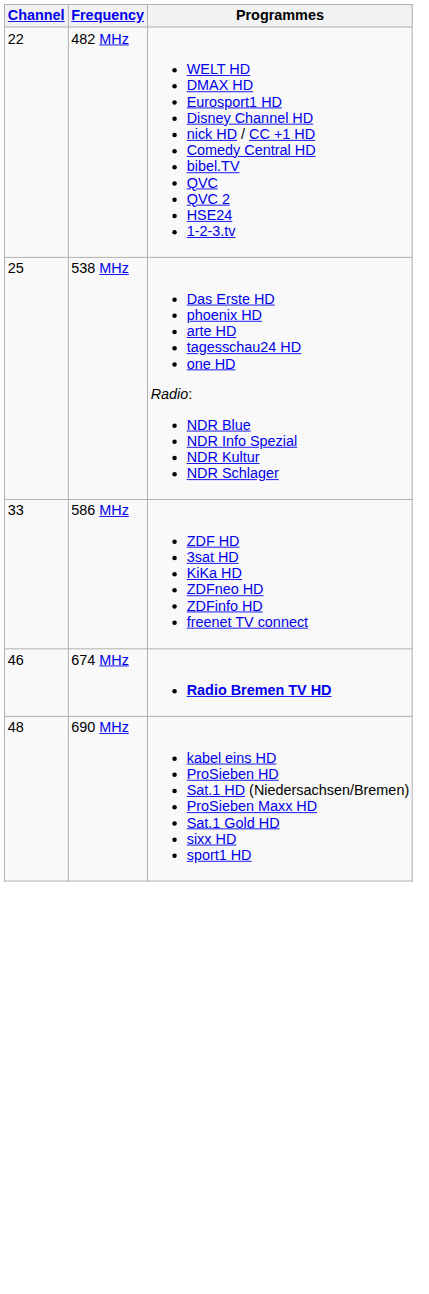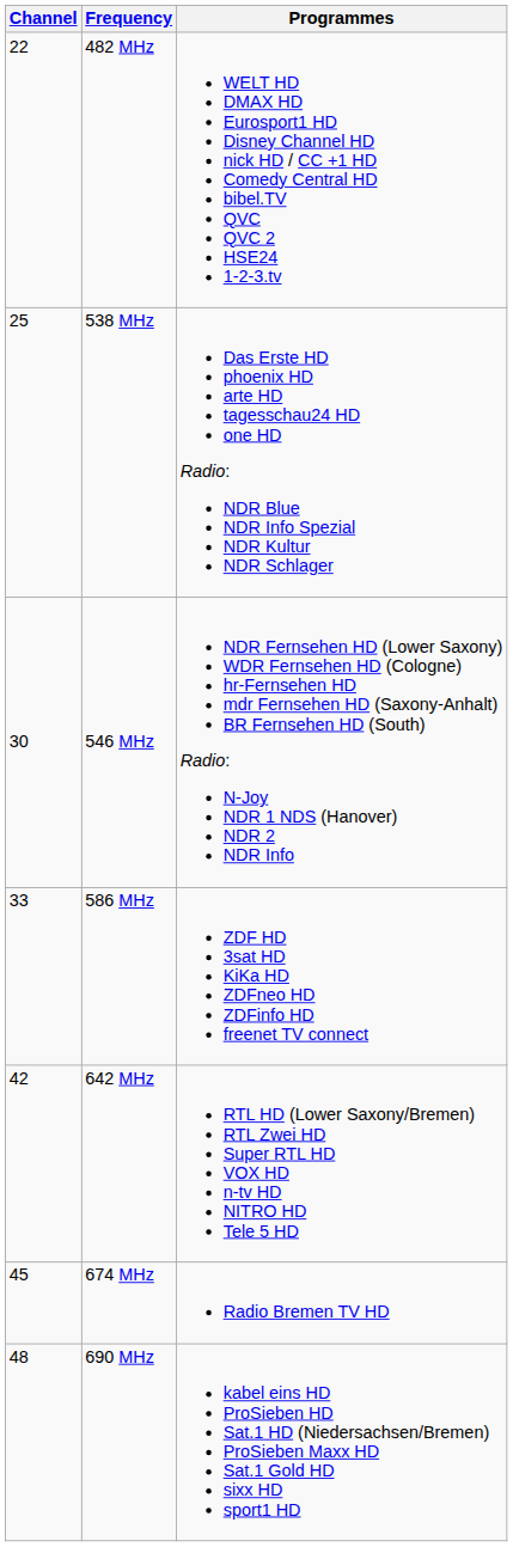+ row: 30 | 546 MHz | NDR Fernsehen HD (Lower Saxony) WDR Fernsehen HD (Cologne) hr-Fernsehen HD mdr Fernsehen HD (Saxony-Anhalt) BR Fernsehen HD (South) Radio: N-Joy NDR 1 NDS (Hanover) NDR 2 NDR Info
+ row: 42 | 642 MHz | RTL HD (Lower Saxony/Bremen) RTL Zwei HD Super RTL HD VOX HD n-tv HD NITRO HD Tele 5 HD
674 MHz | Channel: 46 -> 45
674 MHz | Programmes: bold -> normal
